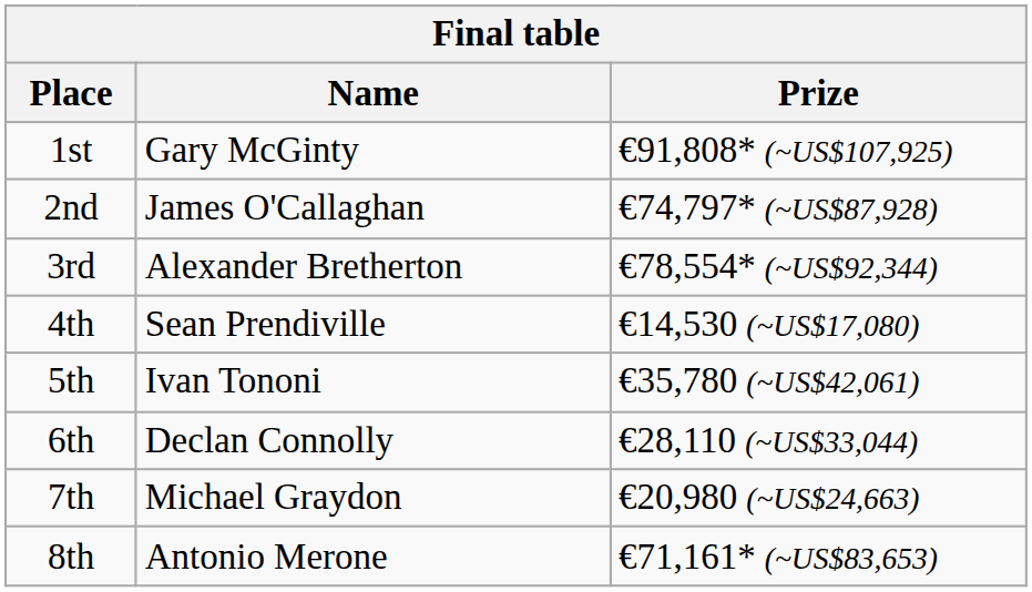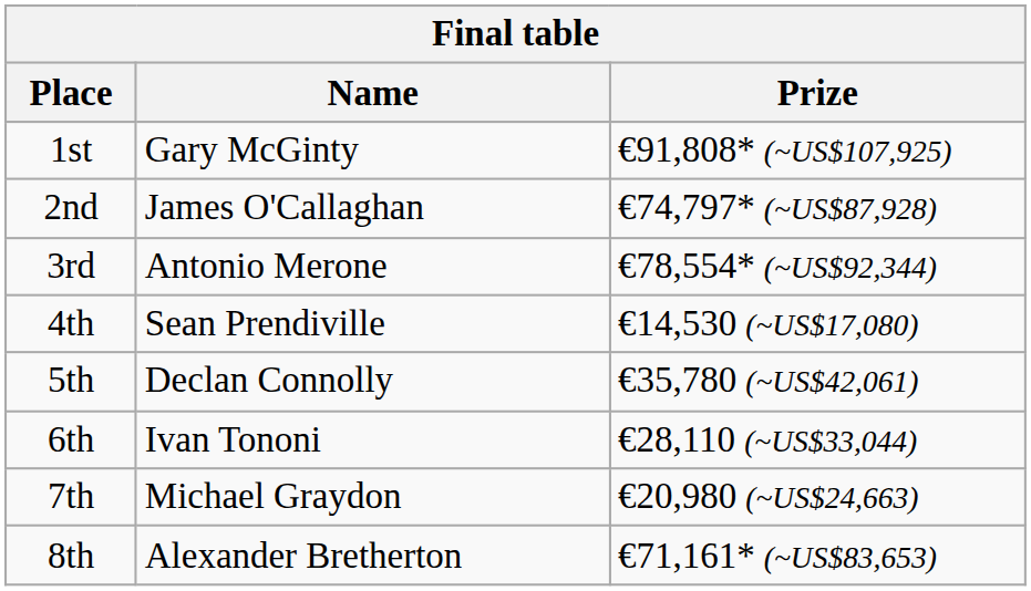3rd | Name: Alexander Bretherton -> Antonio Merone
5th | Name: Ivan Tononi -> Declan Connolly
6th | Name: Declan Connolly -> Ivan Tononi
8th | Name: Antonio Merone -> Alexander Bretherton
